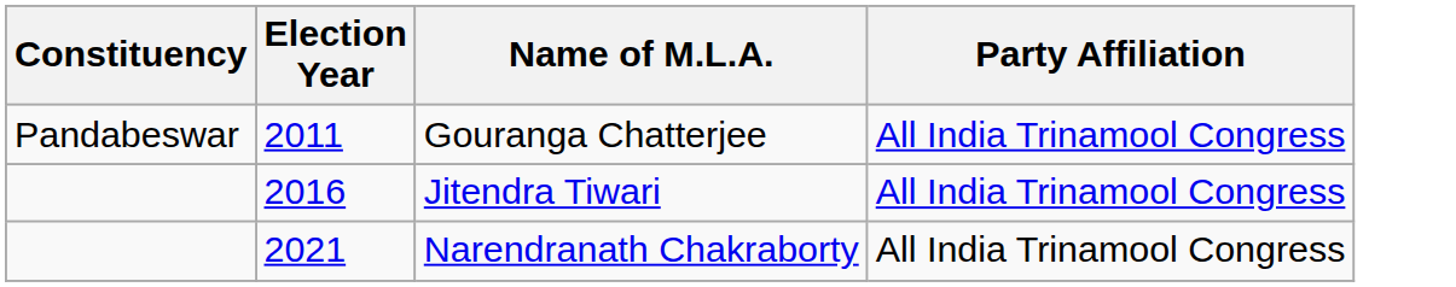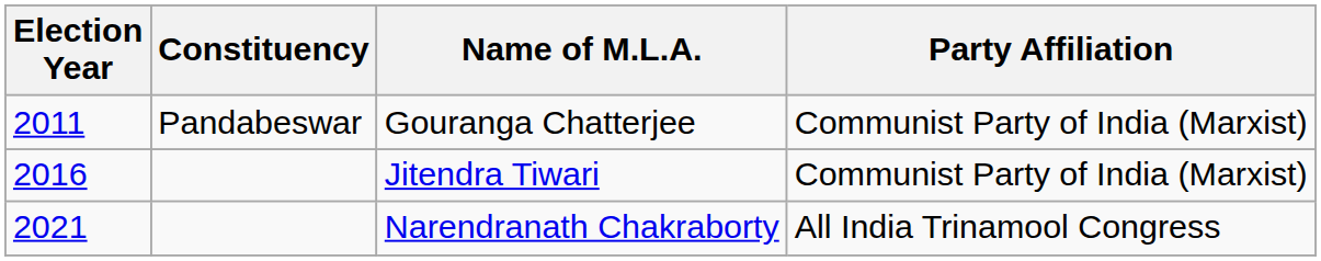columns swapped: Election Year <-> Constituency
Gouranga Chatterjee | Party Affiliation: All India Trinamool Congress -> Communist Party of India (Marxist)
Jitendra Tiwari | Party Affiliation: All India Trinamool Congress -> Communist Party of India (Marxist)
